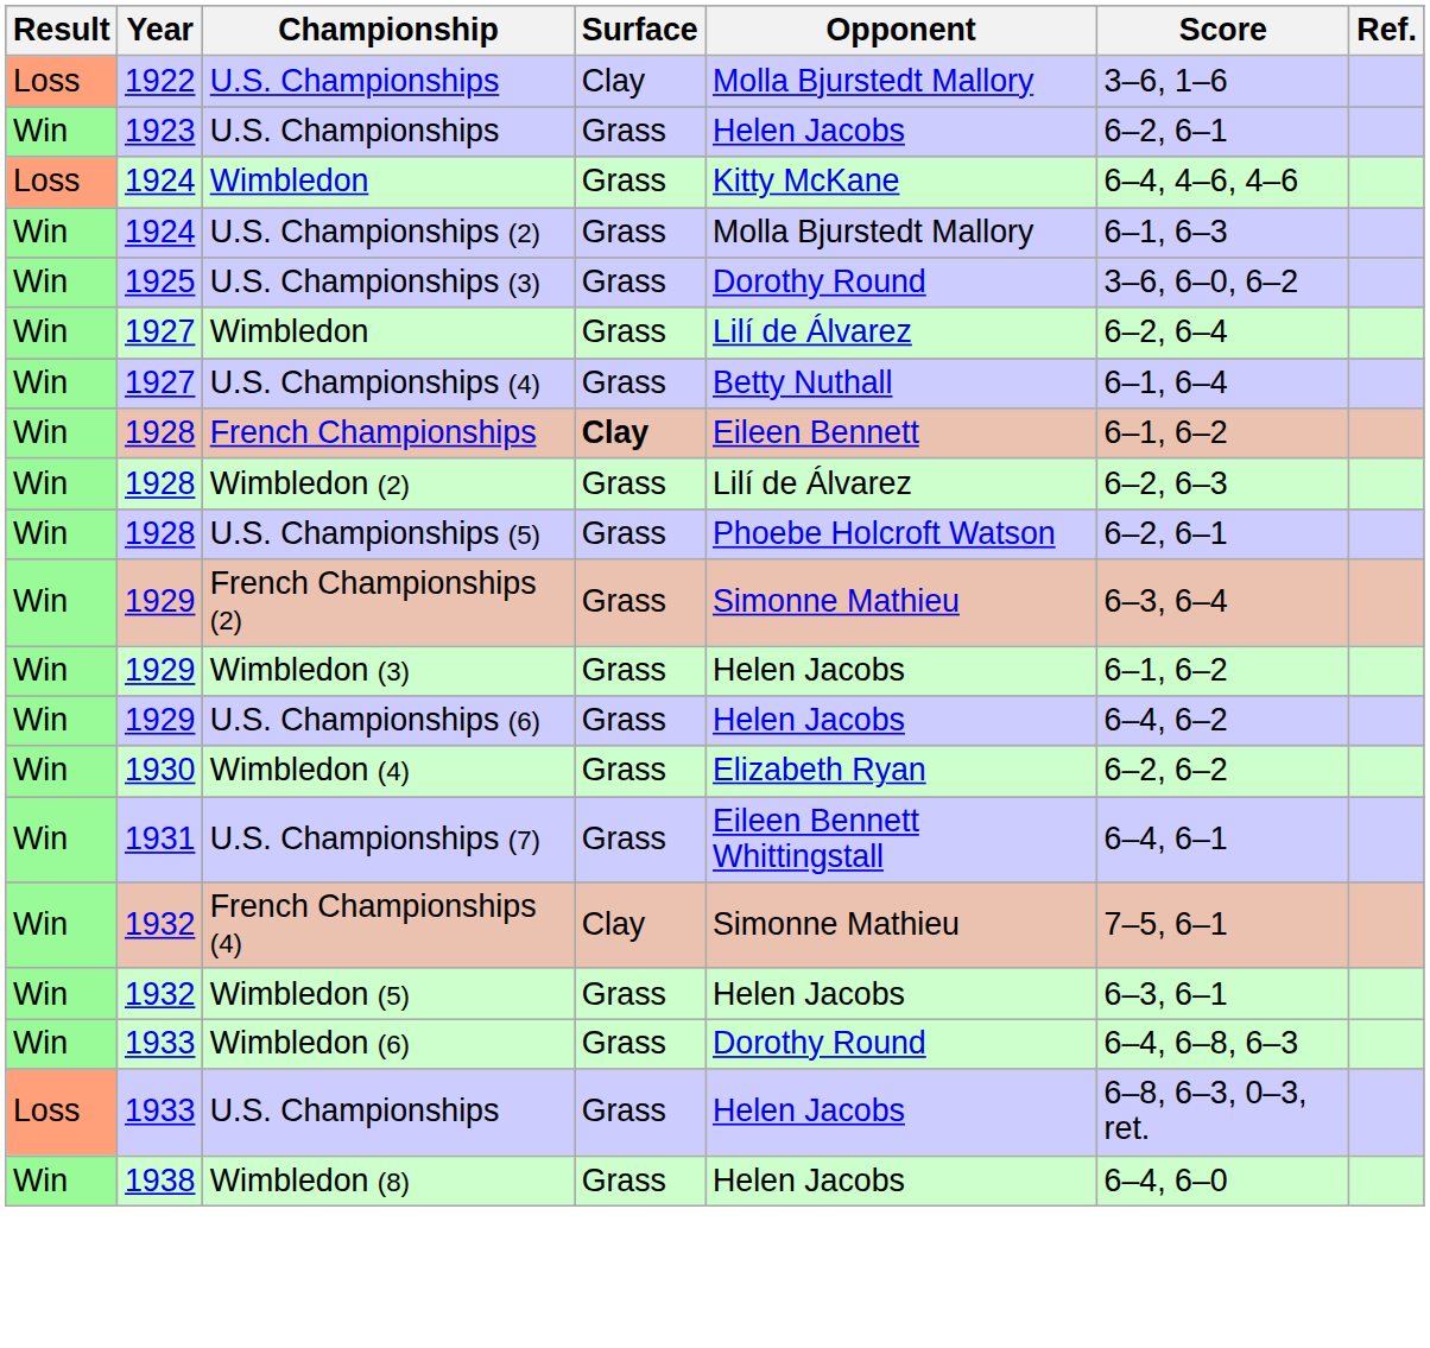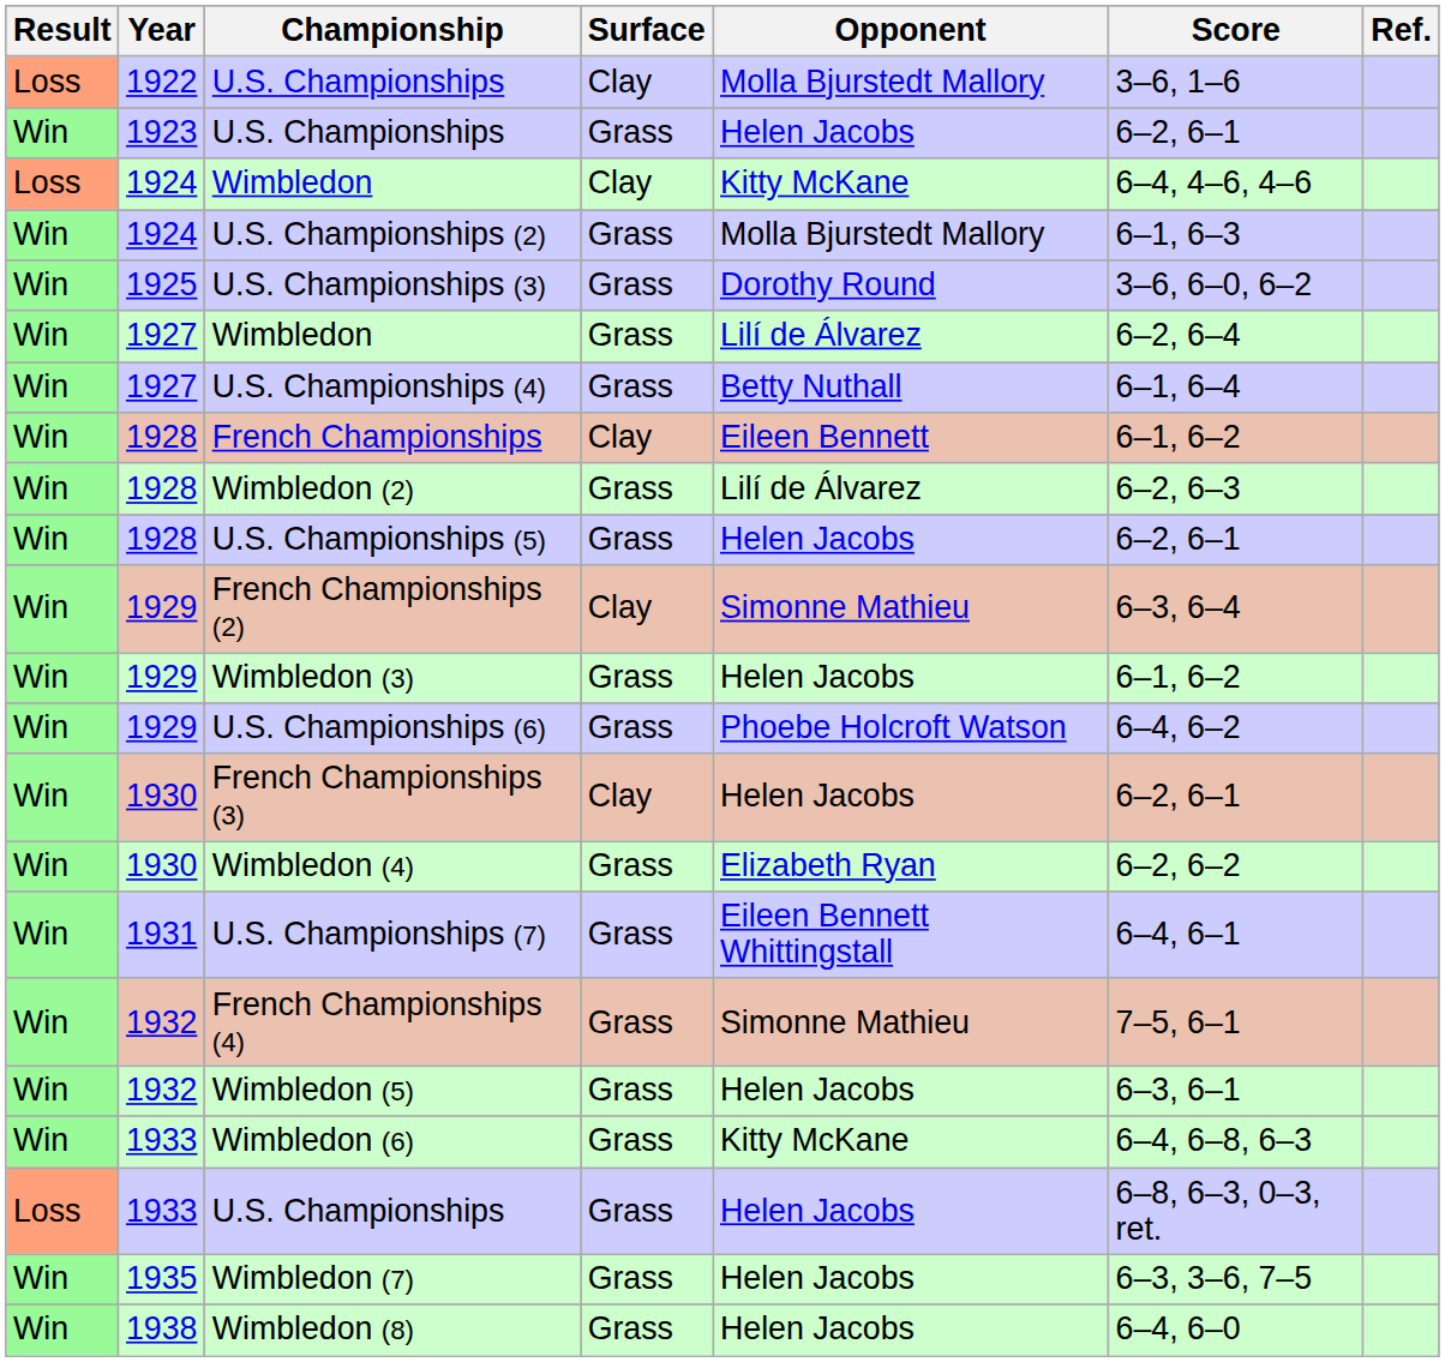1924 / Wimbledon | Surface: Grass -> Clay
French Championships | Surface: bold -> normal
U.S. Championships (5) | Opponent: Phoebe Holcroft Watson -> Helen Jacobs
French Championships (2) | Surface: Grass -> Clay
U.S. Championships (6) | Opponent: Helen Jacobs -> Phoebe Holcroft Watson
+ row: Win | 1930 | French Championships (3) | Clay | Helen Jacobs | 6–2, 6–1
French Championships (4) | Surface: Clay -> Grass
Wimbledon (6) | Opponent: Dorothy Round -> Kitty McKane
+ row: Win | 1935 | Wimbledon (7) | Grass | Helen Jacobs | 6–3, 3–6, 7–5
